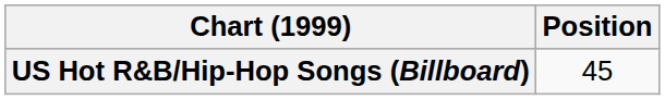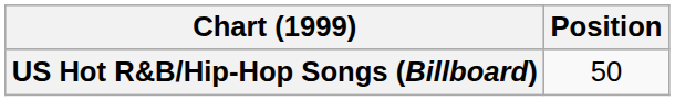US Hot R&B/Hip-Hop Songs (Billboard) | Position: 45 -> 50
